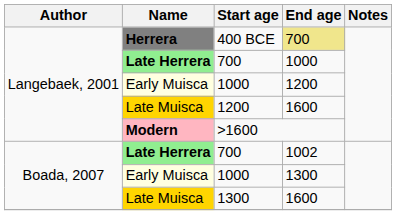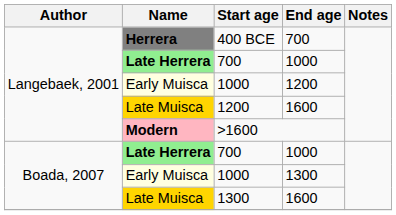400 BCE | End age: khaki background -> no background
Boada, 2007 / 700 | End age: 1002 -> 1000
